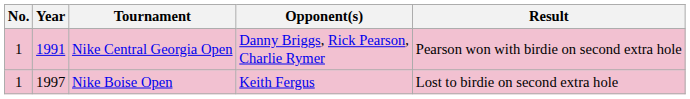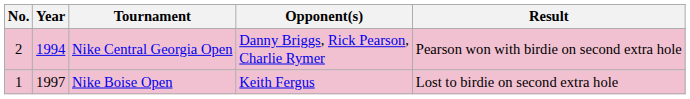Nike Central Georgia Open | No.: 1 -> 2
Nike Central Georgia Open | Year: 1991 -> 1994
